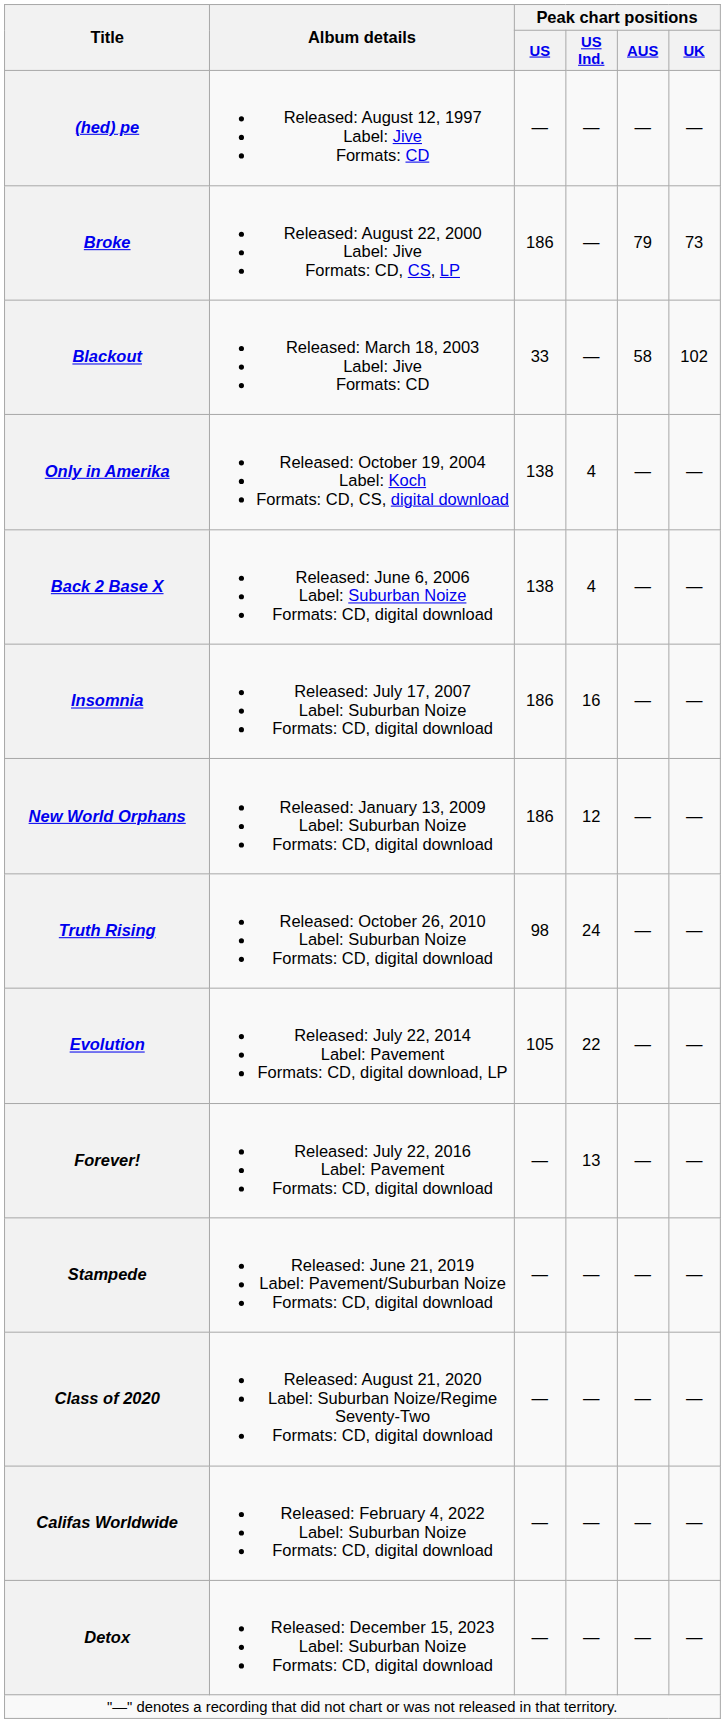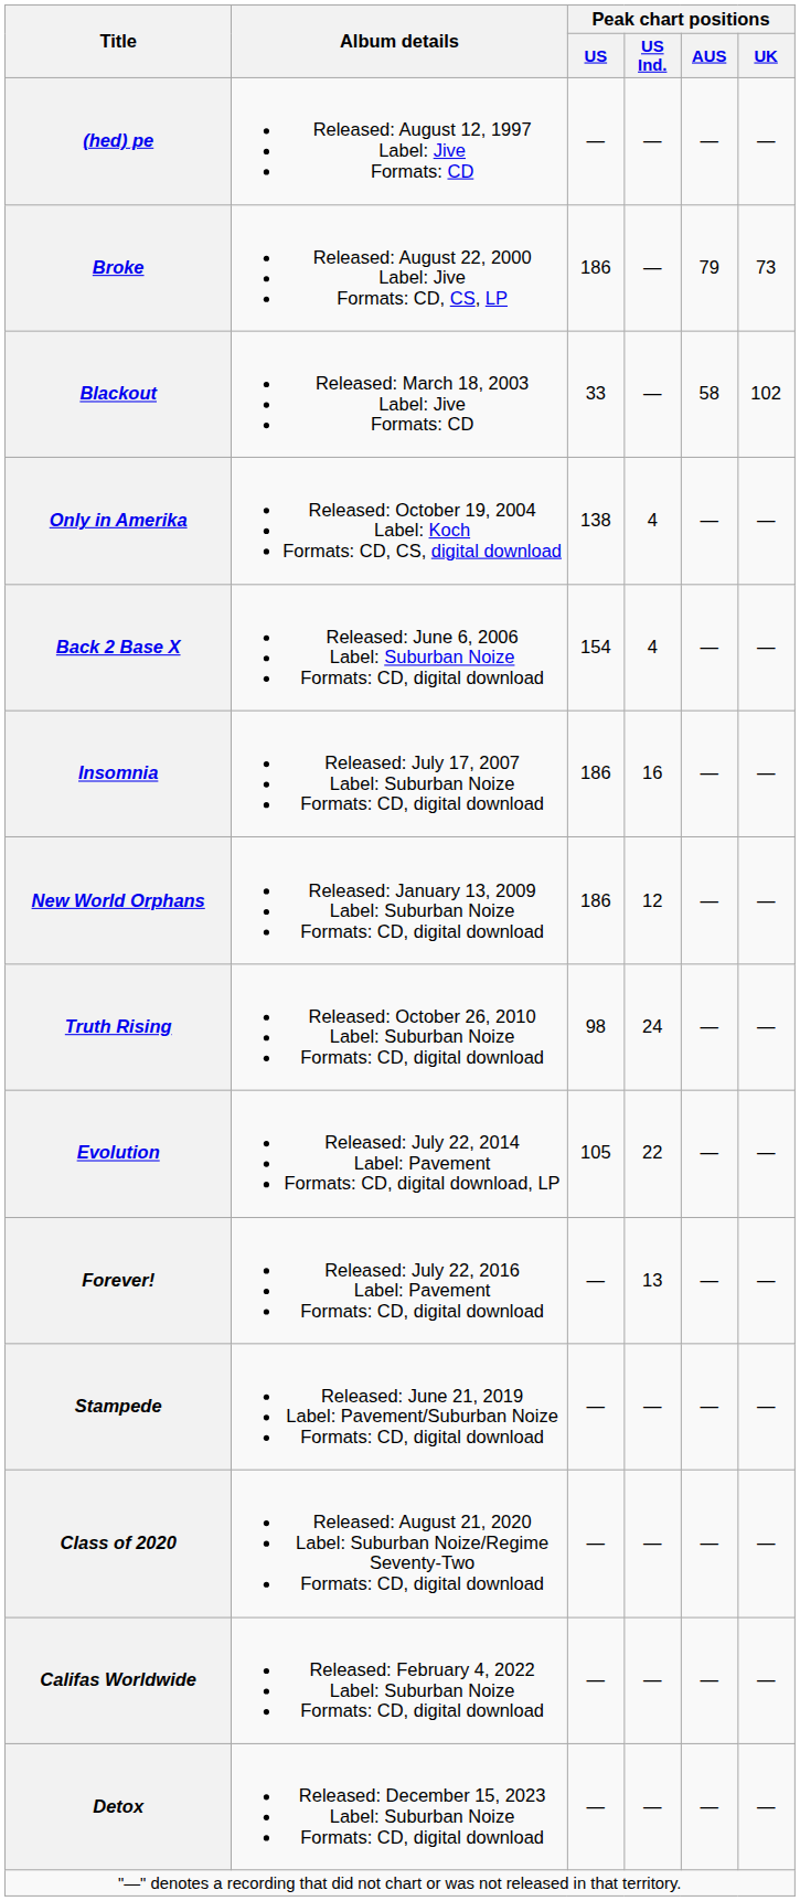Back 2 Base X | Peak chart positions / US: 138 -> 154
